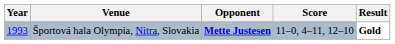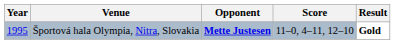Športová hala Olympia, Nitra, Slovakia | Year: 1993 -> 1995
